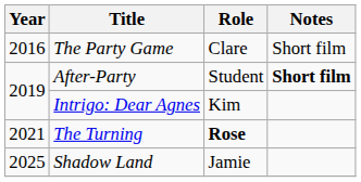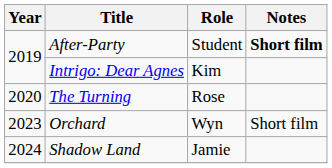- row: 2016 | The Party Game | Clare | Short film
The Turning | Year: 2021 -> 2020
The Turning | Role: bold -> normal
+ row: 2023 | Orchard | Wyn | Short film
Shadow Land | Year: 2025 -> 2024
